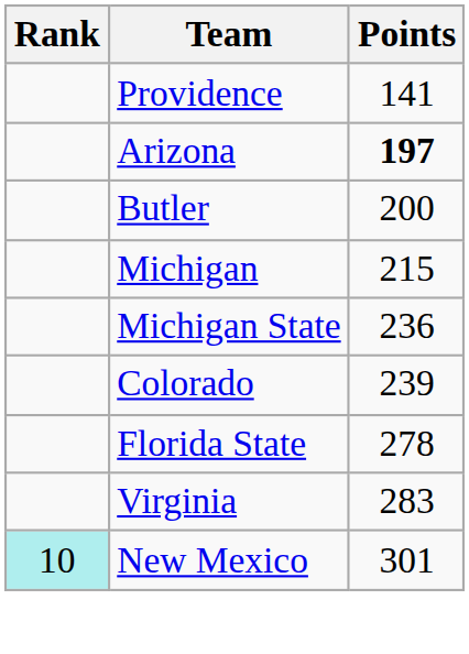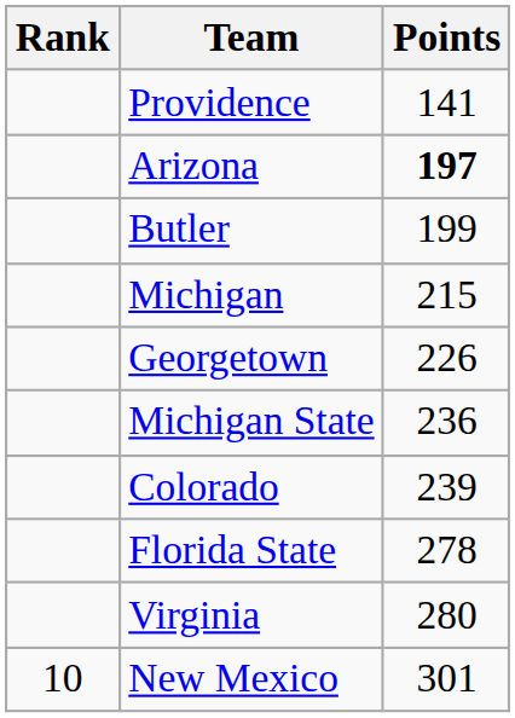Butler | Points: 200 -> 199
+ row: Georgetown | 226
Virginia | Points: 283 -> 280
New Mexico | Rank: paleturquoise background -> no background
